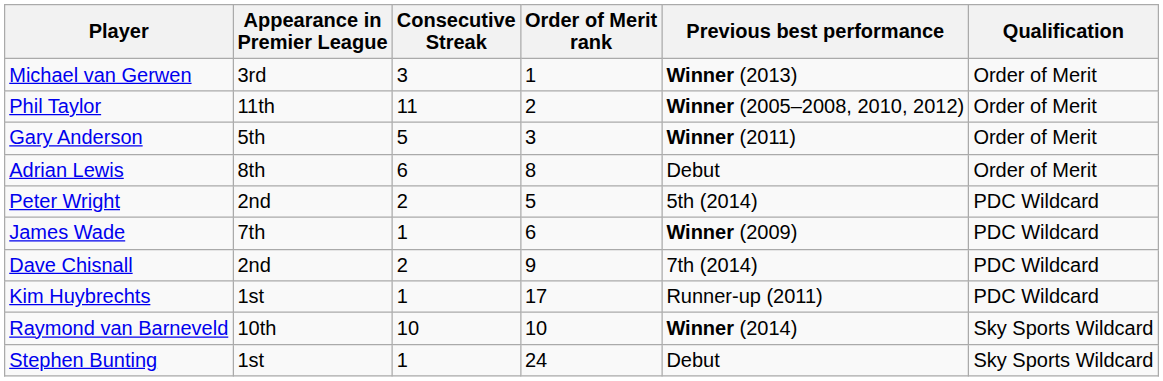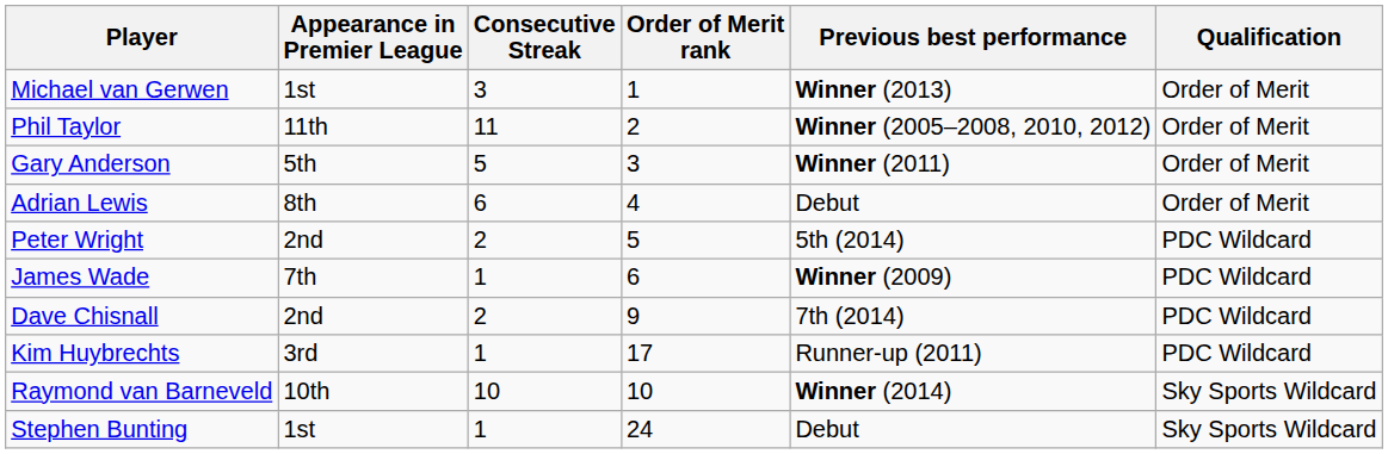Michael van Gerwen | Appearance in Premier League: 3rd -> 1st
Adrian Lewis | Order of Merit rank: 8 -> 4
Kim Huybrechts | Appearance in Premier League: 1st -> 3rd
